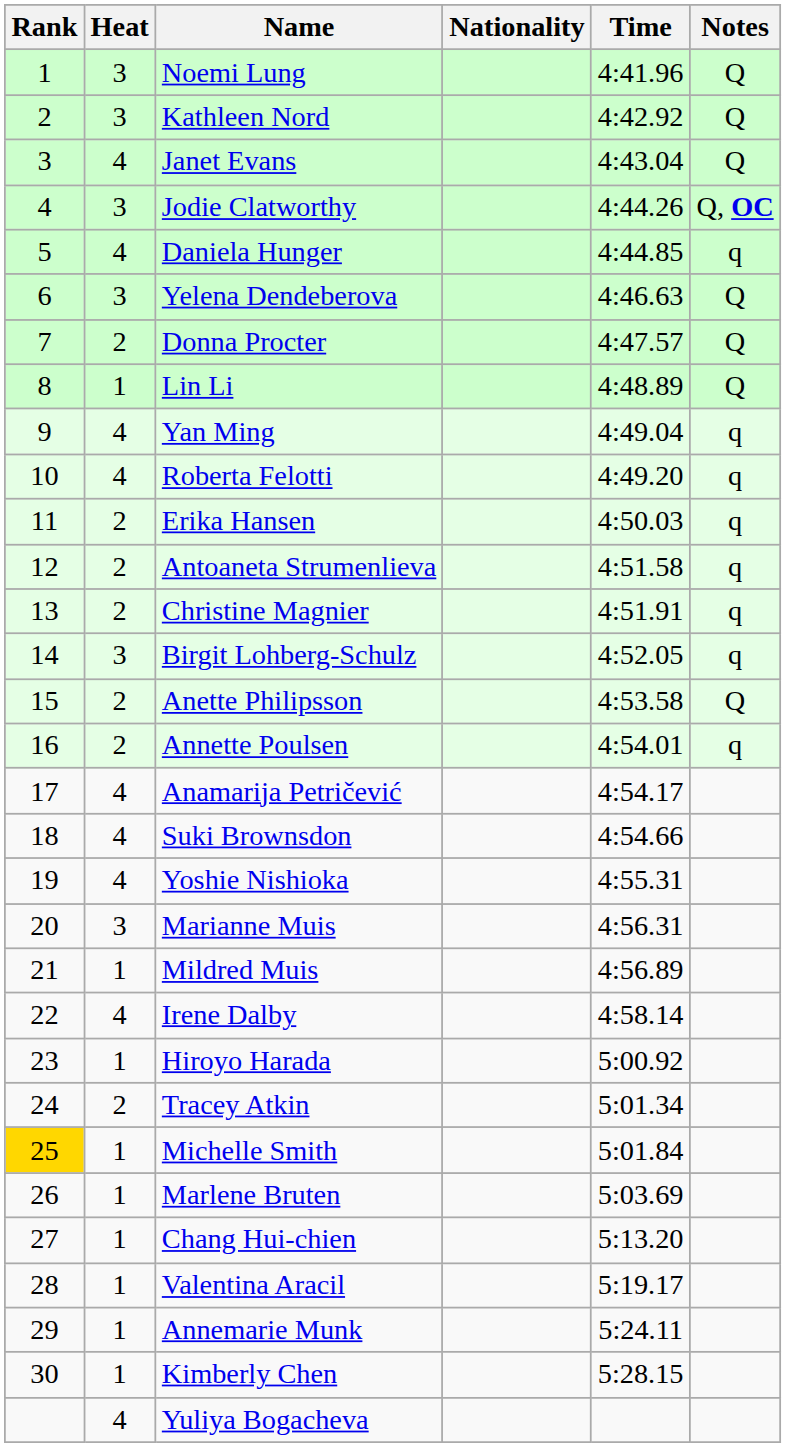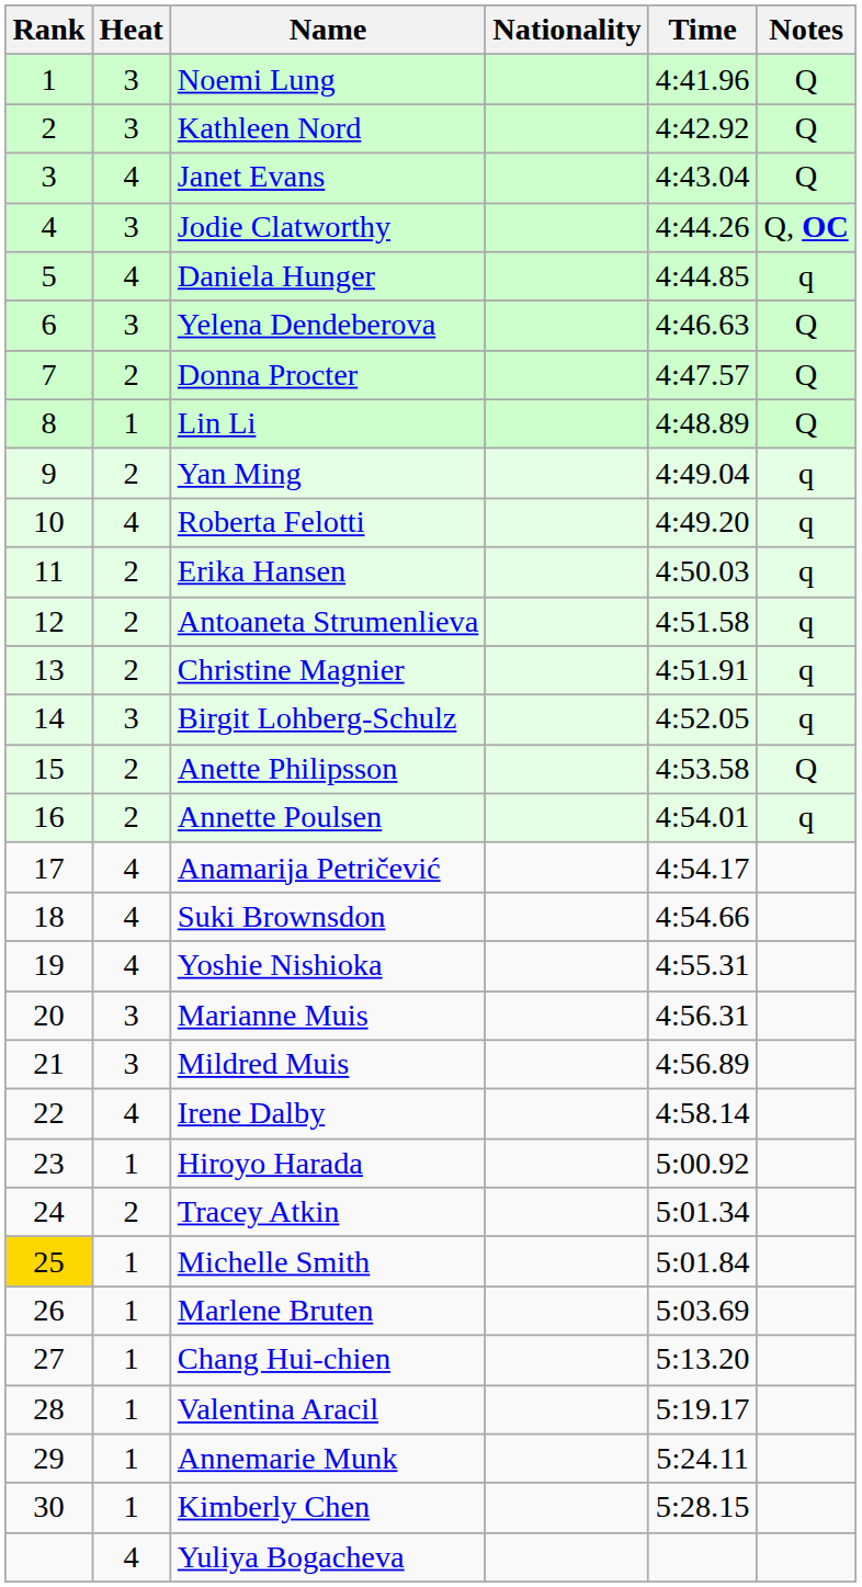Yan Ming | Heat: 4 -> 2
Mildred Muis | Heat: 1 -> 3
